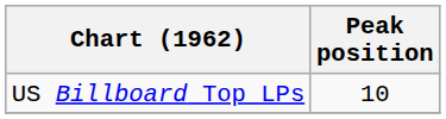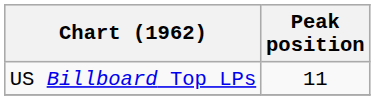US Billboard Top LPs | Peak position: 10 -> 11
